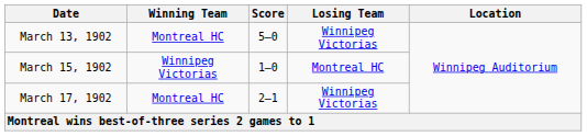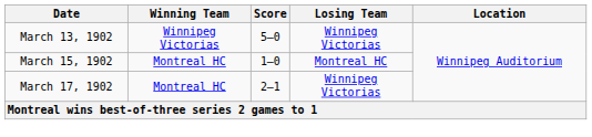March 13, 1902 | Winning Team: Montreal HC -> Winnipeg Victorias
March 15, 1902 | Winning Team: Winnipeg Victorias -> Montreal HC
